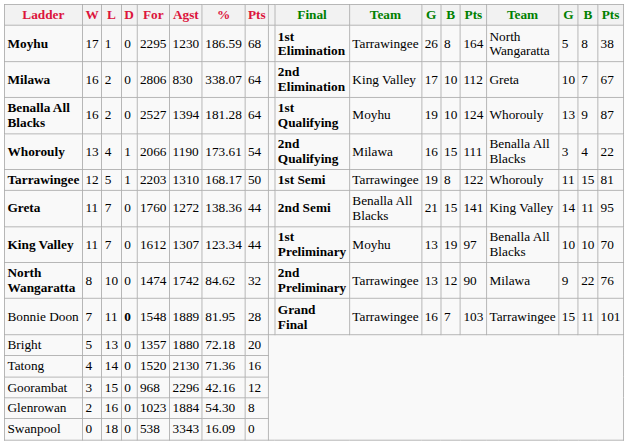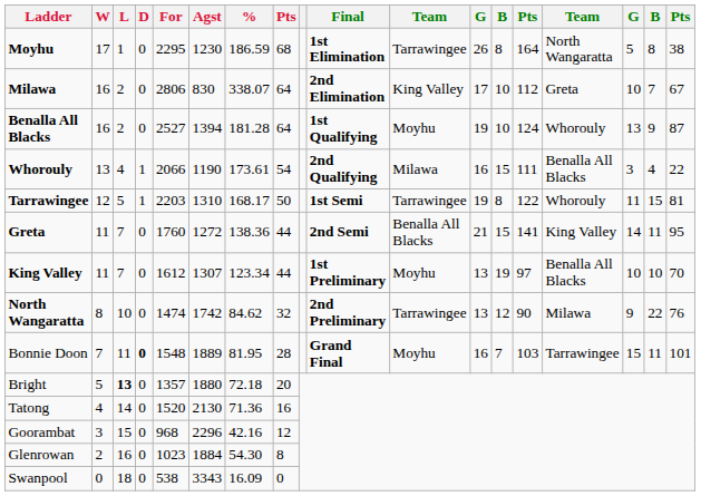Bonnie Doon | column 11: Tarrawingee -> Moyhu
Bright | L: normal -> bold
